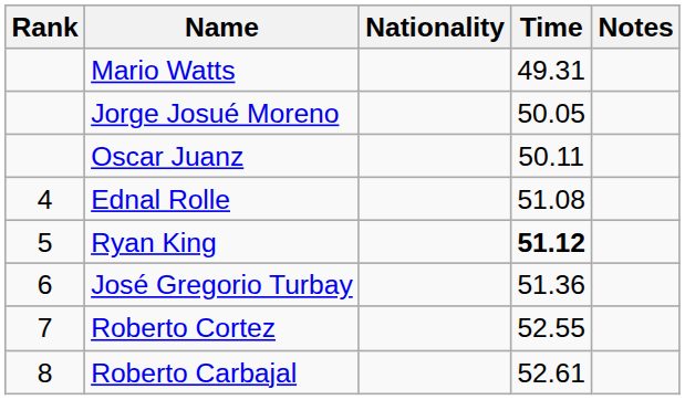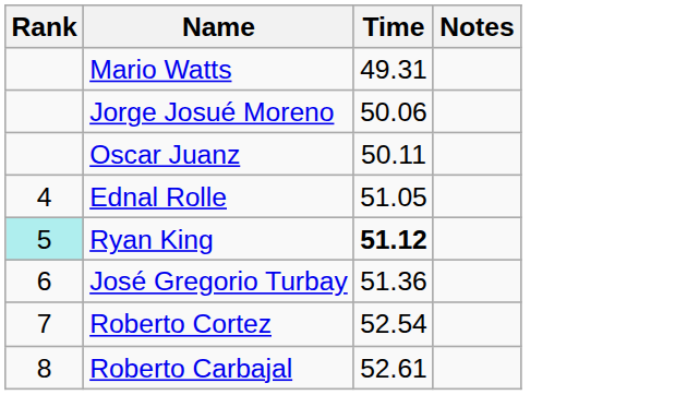- column: Nationality
Jorge Josué Moreno | Time: 50.05 -> 50.06
Ednal Rolle | Time: 51.08 -> 51.05
Ryan King | Rank: no background -> paleturquoise background
Roberto Cortez | Time: 52.55 -> 52.54
